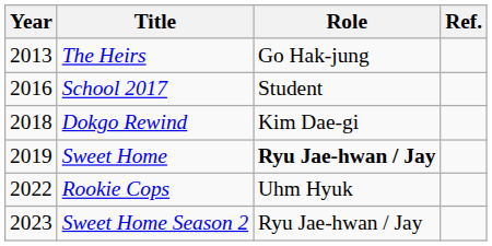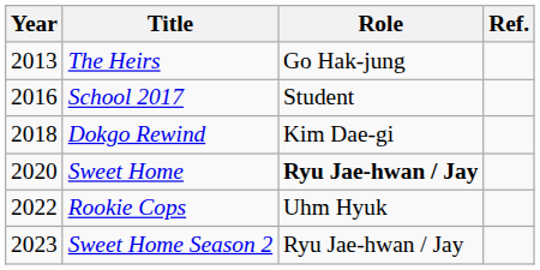Sweet Home | Year: 2019 -> 2020
